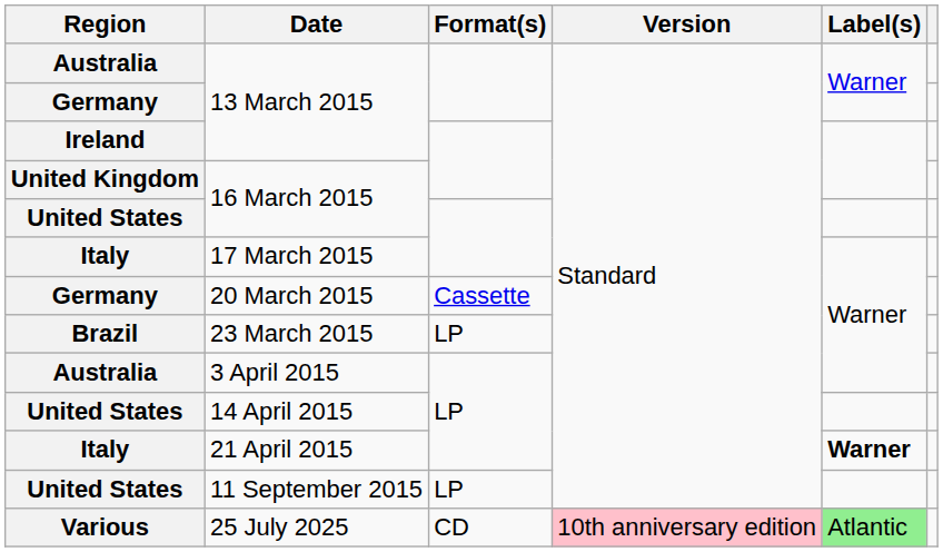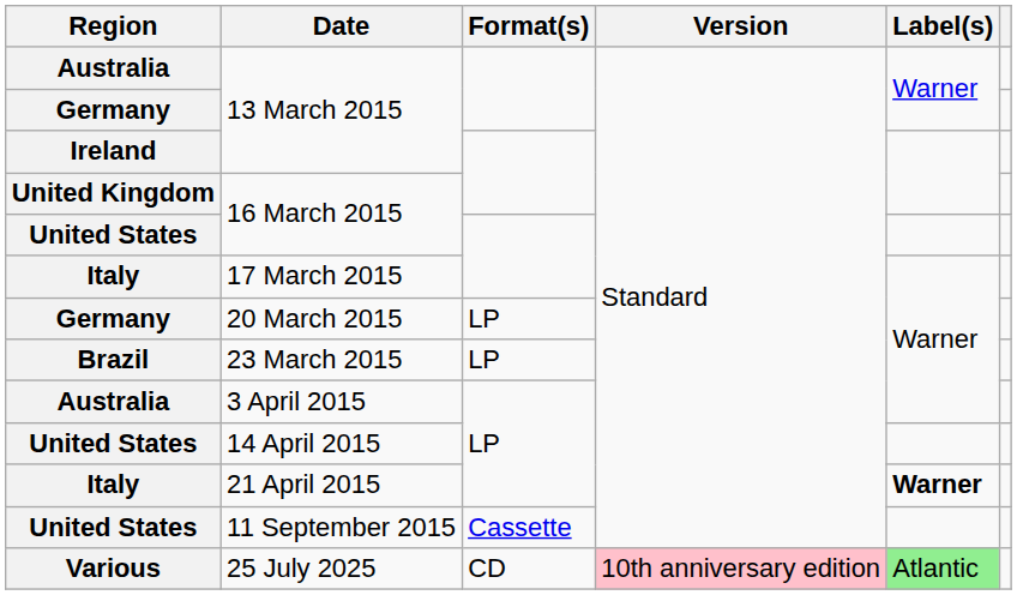20 March 2015 | Format(s): Cassette -> LP
11 September 2015 | Format(s): LP -> Cassette
